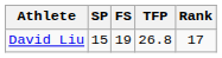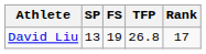David Liu | SP: 15 -> 13
